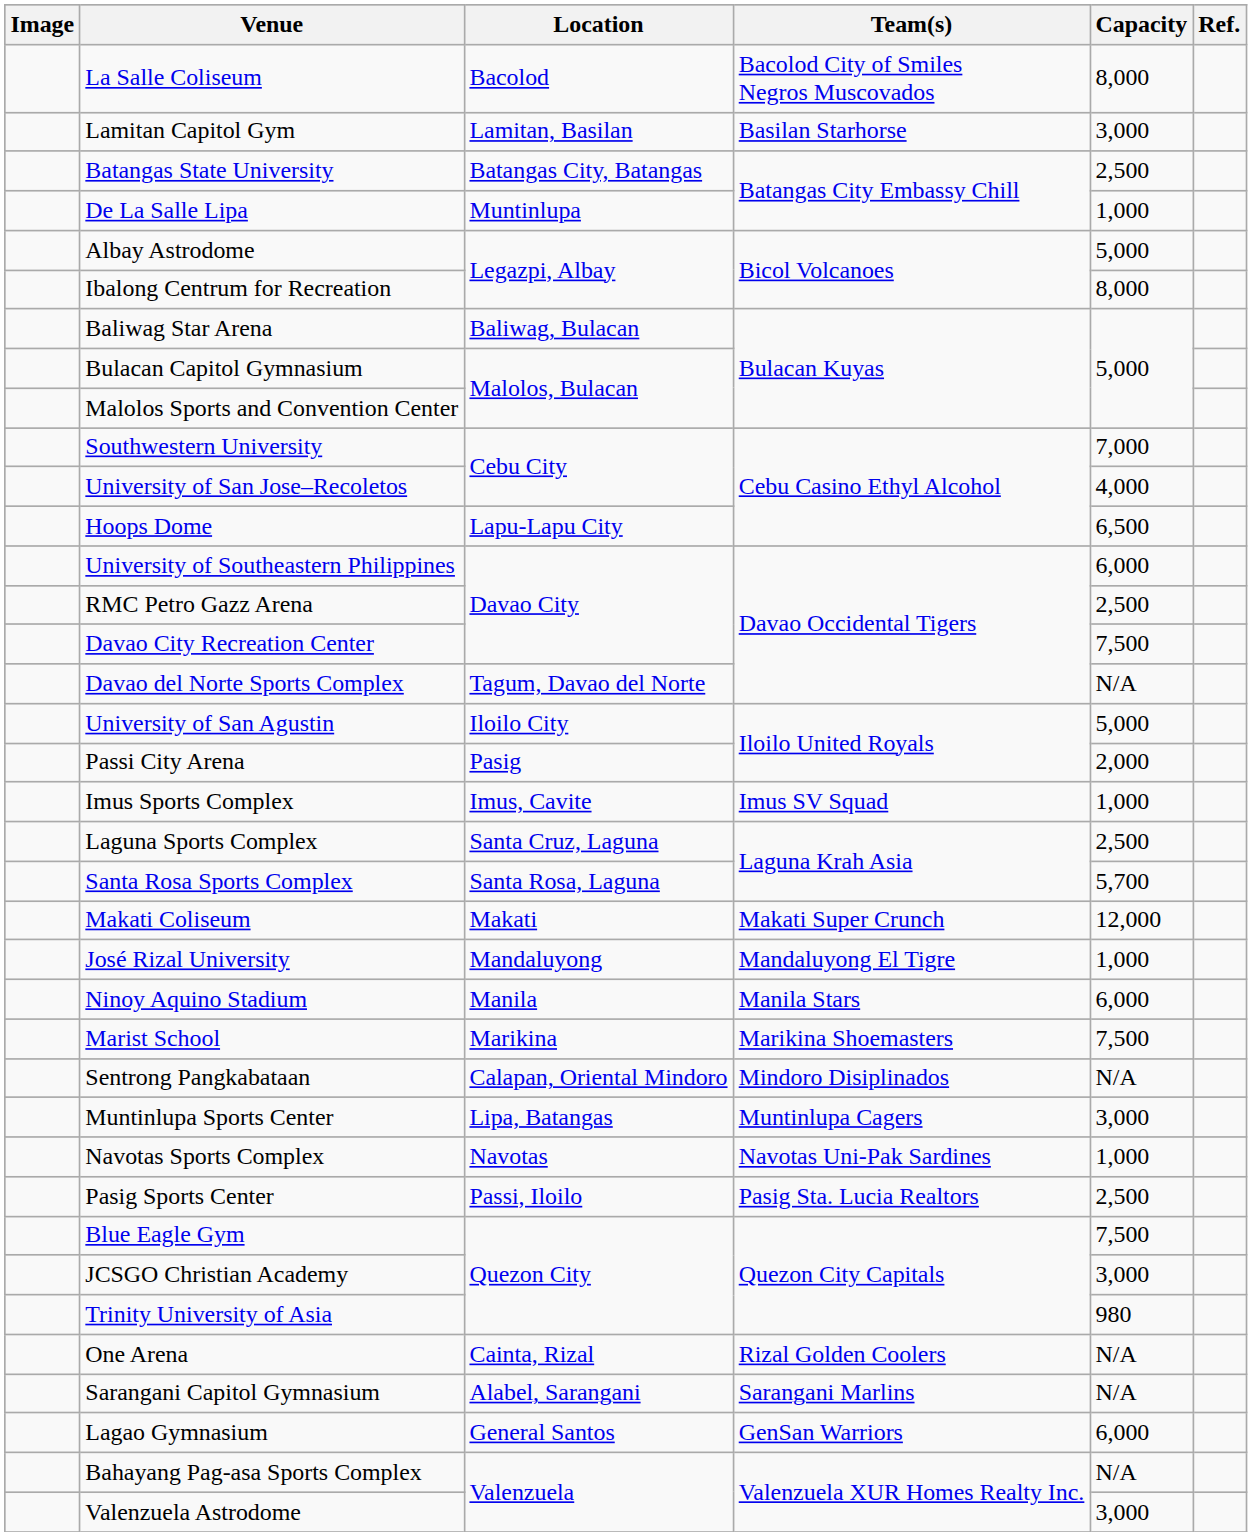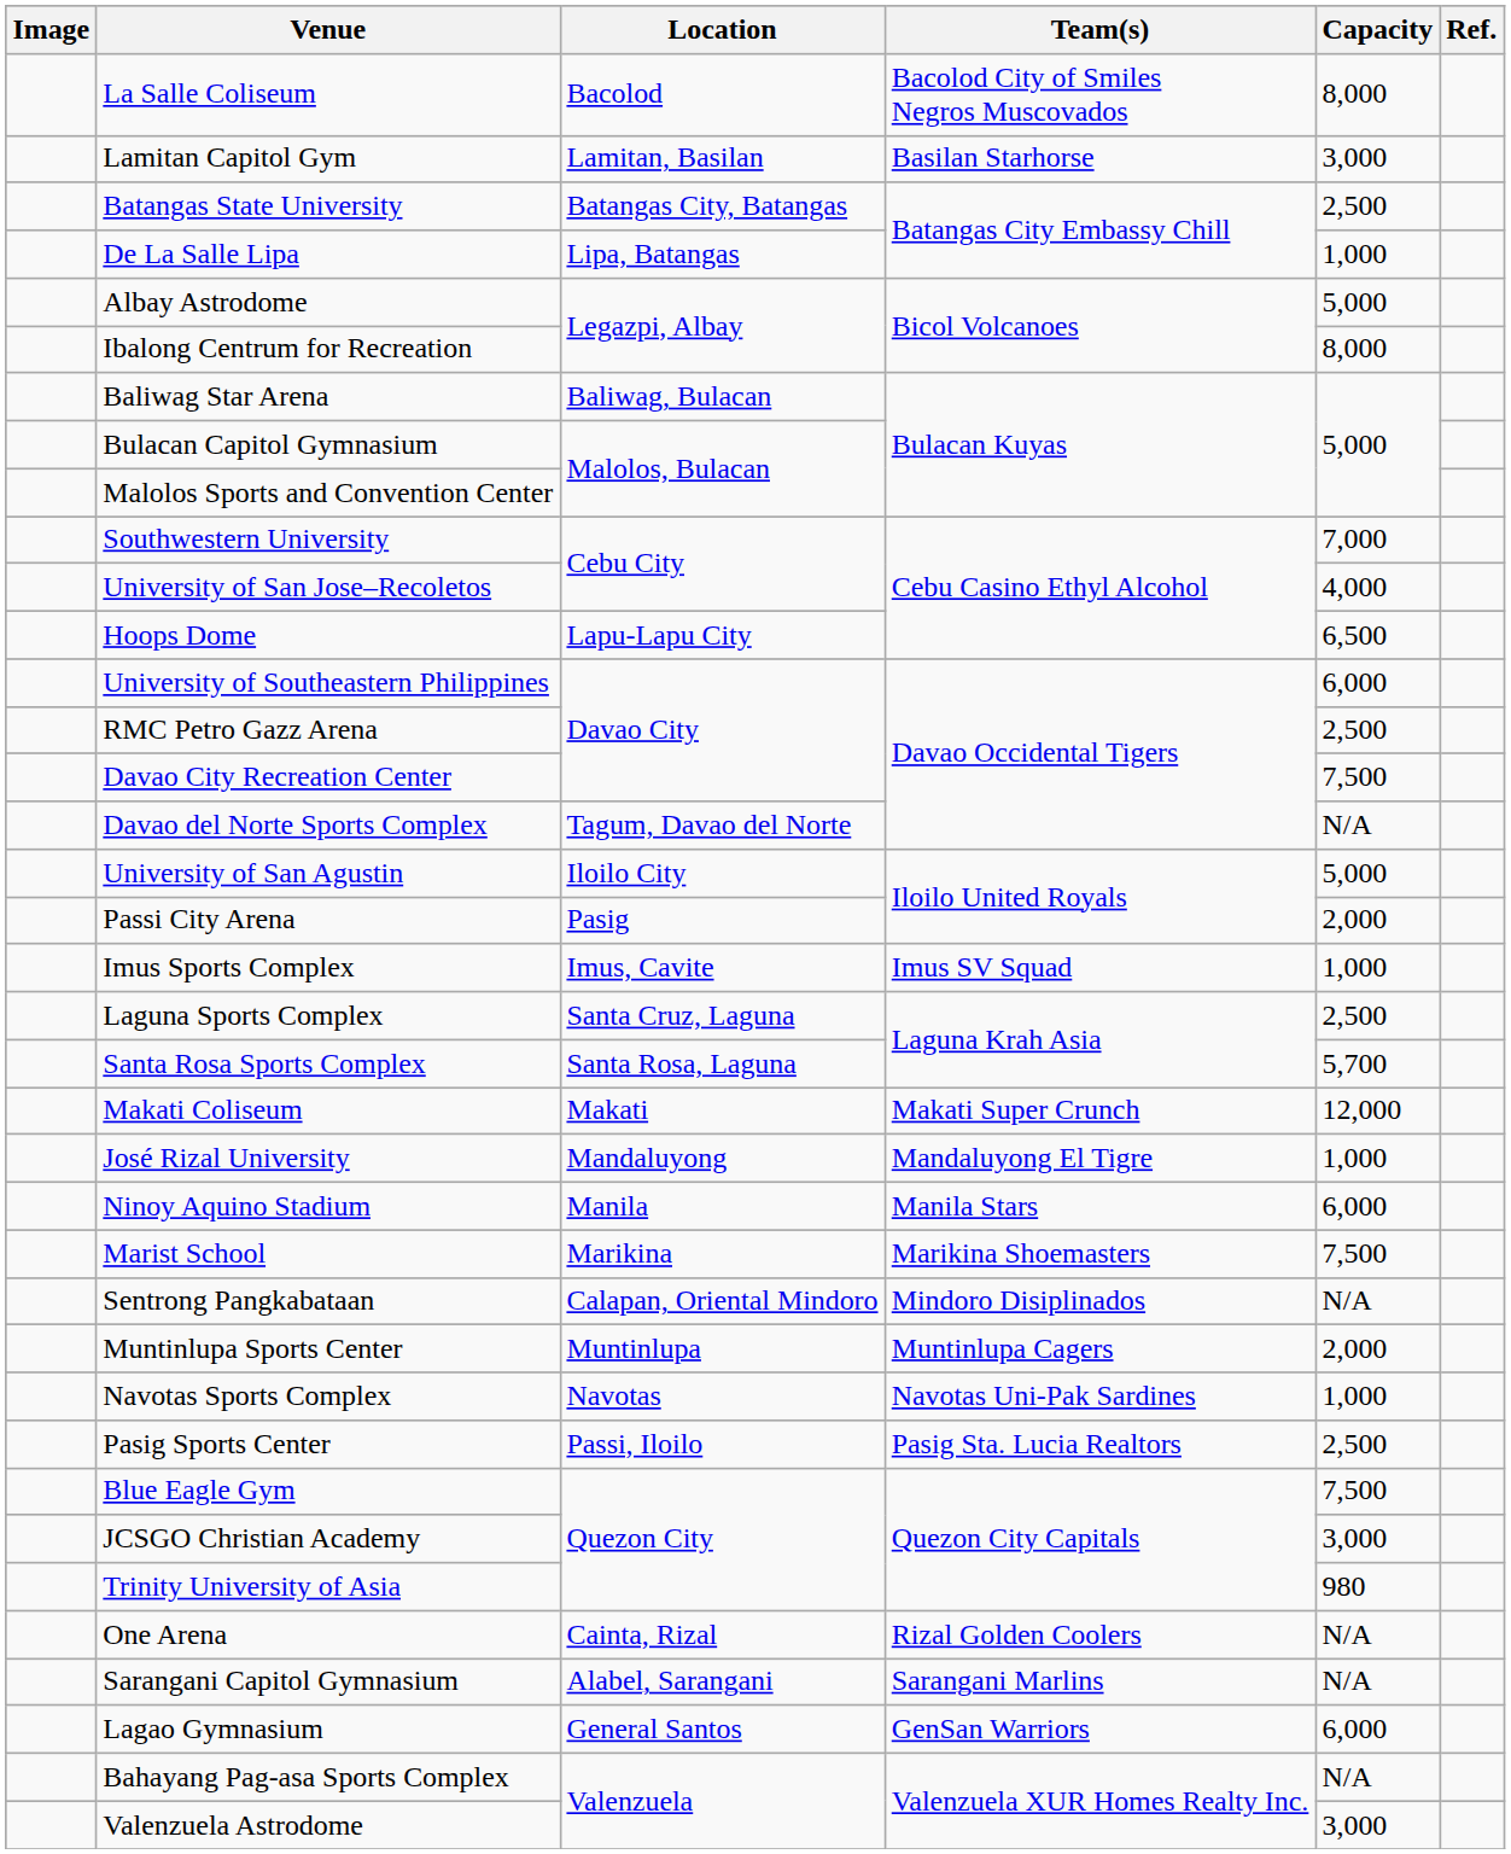De La Salle Lipa | Location: Muntinlupa -> Lipa, Batangas
Muntinlupa Sports Center | Location: Lipa, Batangas -> Muntinlupa
Muntinlupa Sports Center | Capacity: 3,000 -> 2,000
